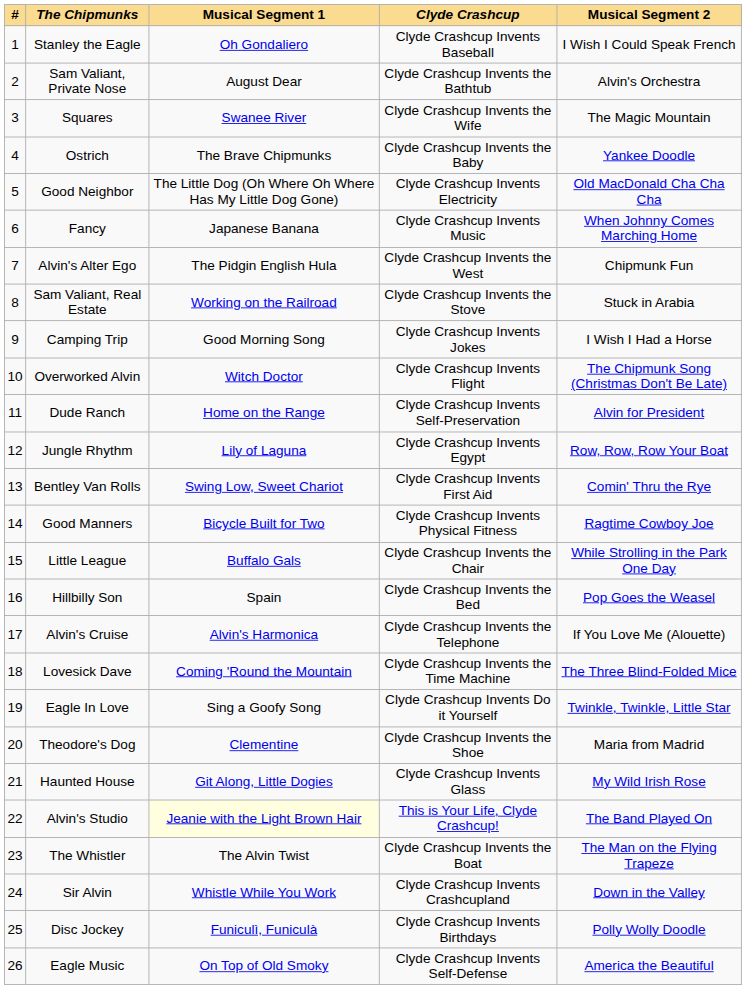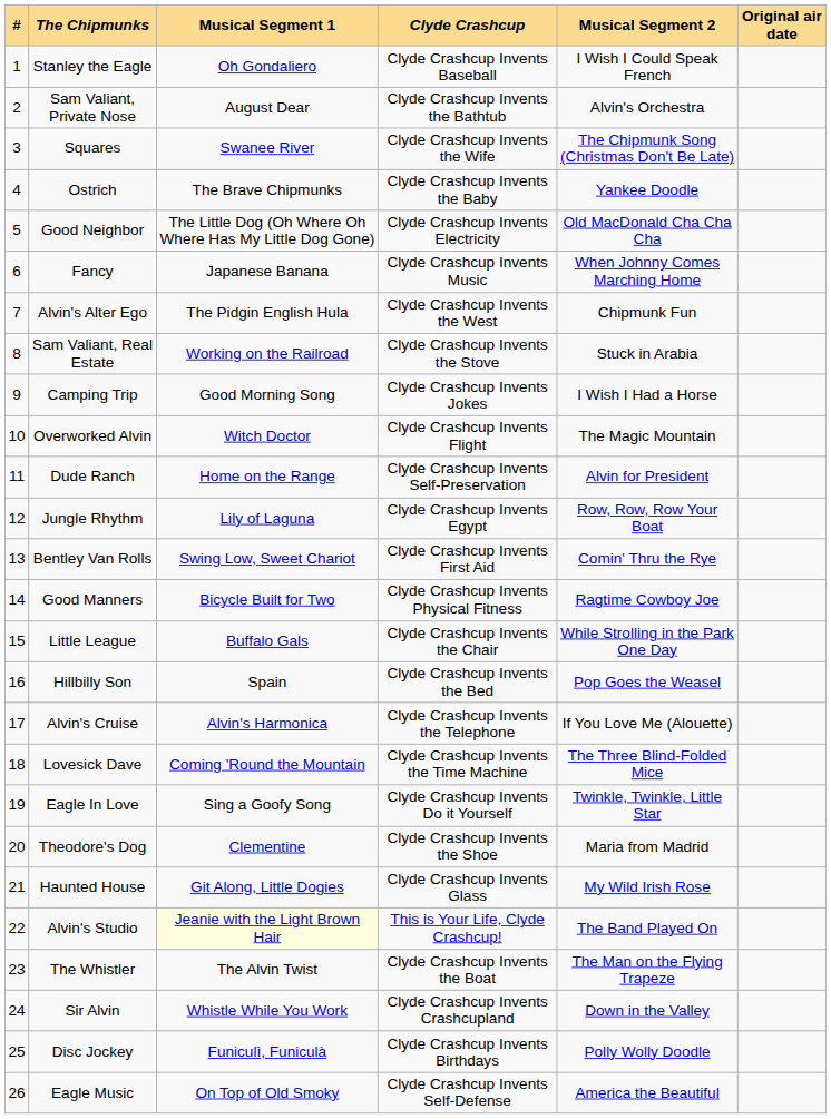+ column: Original air date
Squares | Musical Segment 2: The Magic Mountain -> The Chipmunk Song (Christmas Don't Be Late)
Overworked Alvin | Musical Segment 2: The Chipmunk Song (Christmas Don't Be Late) -> The Magic Mountain
